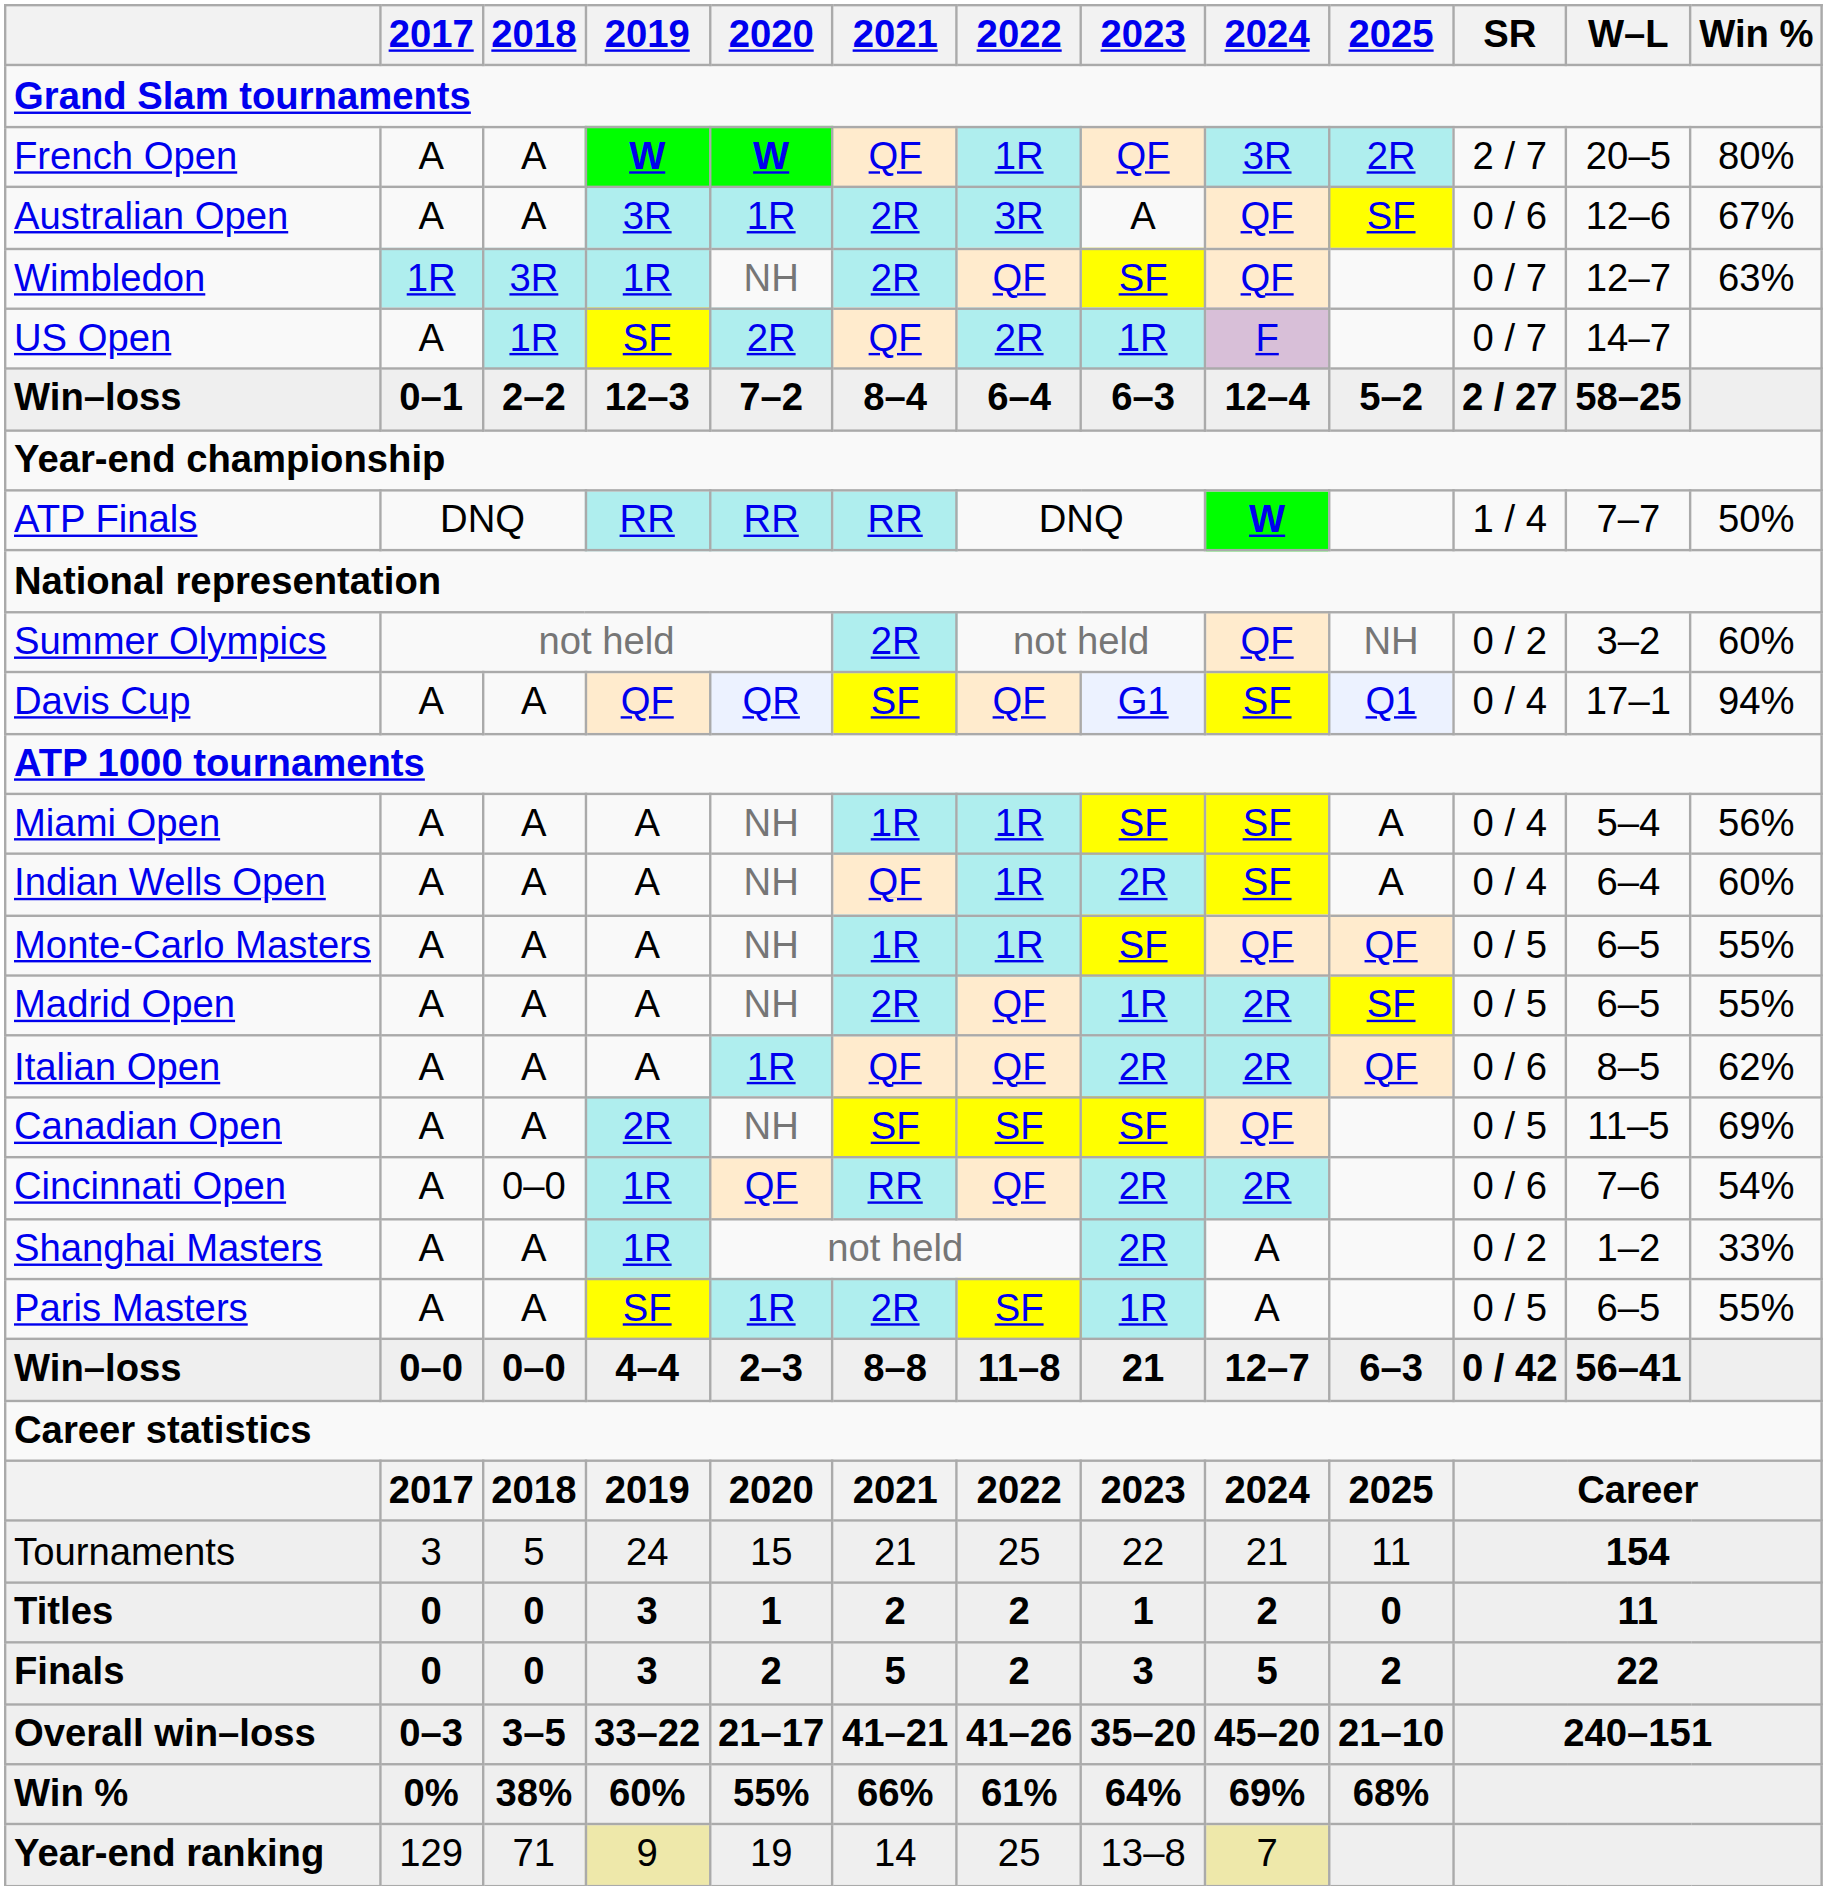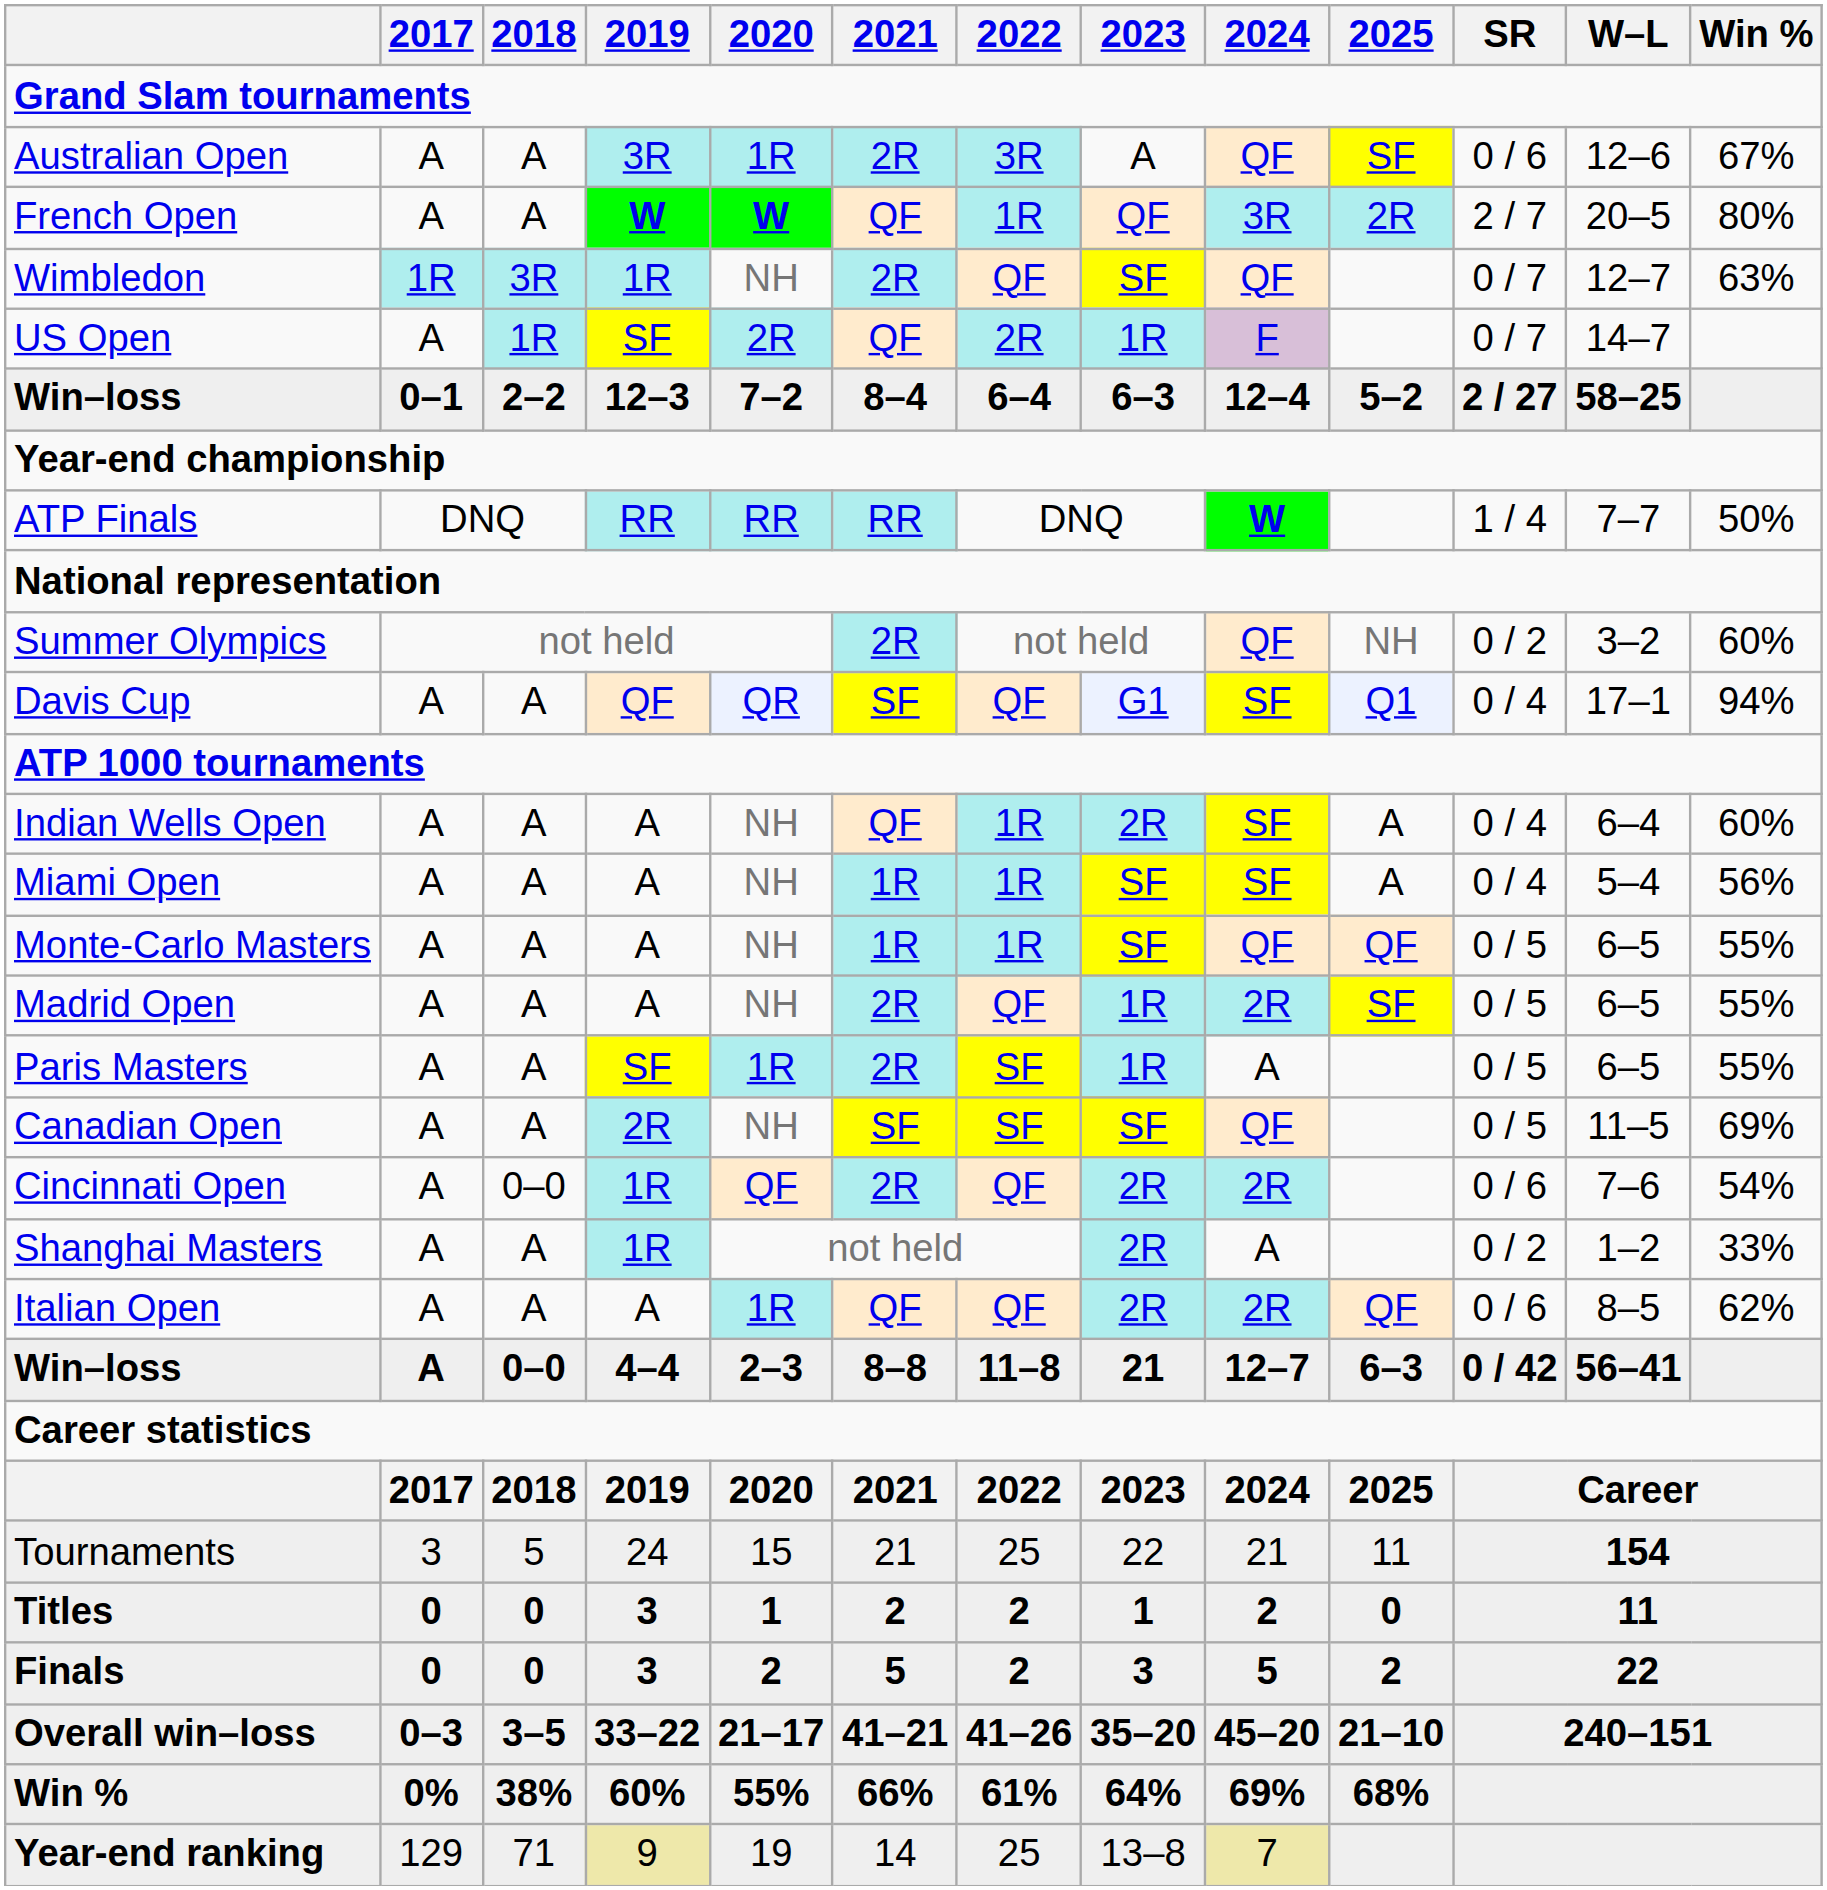rows swapped: Australian Open <-> French Open
rows swapped: Indian Wells Open <-> Miami Open
rows swapped: Italian Open <-> Paris Masters
Cincinnati Open | 2021: RR -> 2R
Win–loss / 4–4 | 2017: 0–0 -> A
